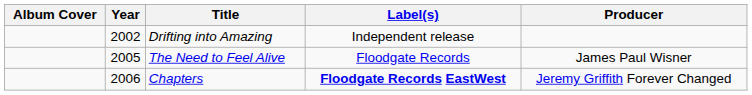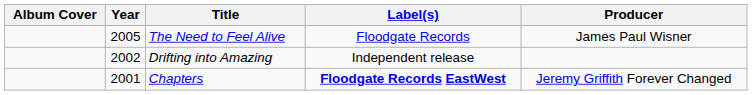rows swapped: Drifting into Amazing <-> The Need to Feel Alive
Chapters | Year: 2006 -> 2001
